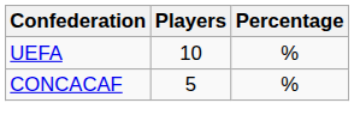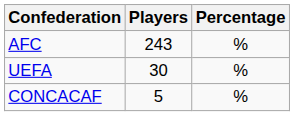+ row: AFC | 243 | %
UEFA | Players: 10 -> 30
